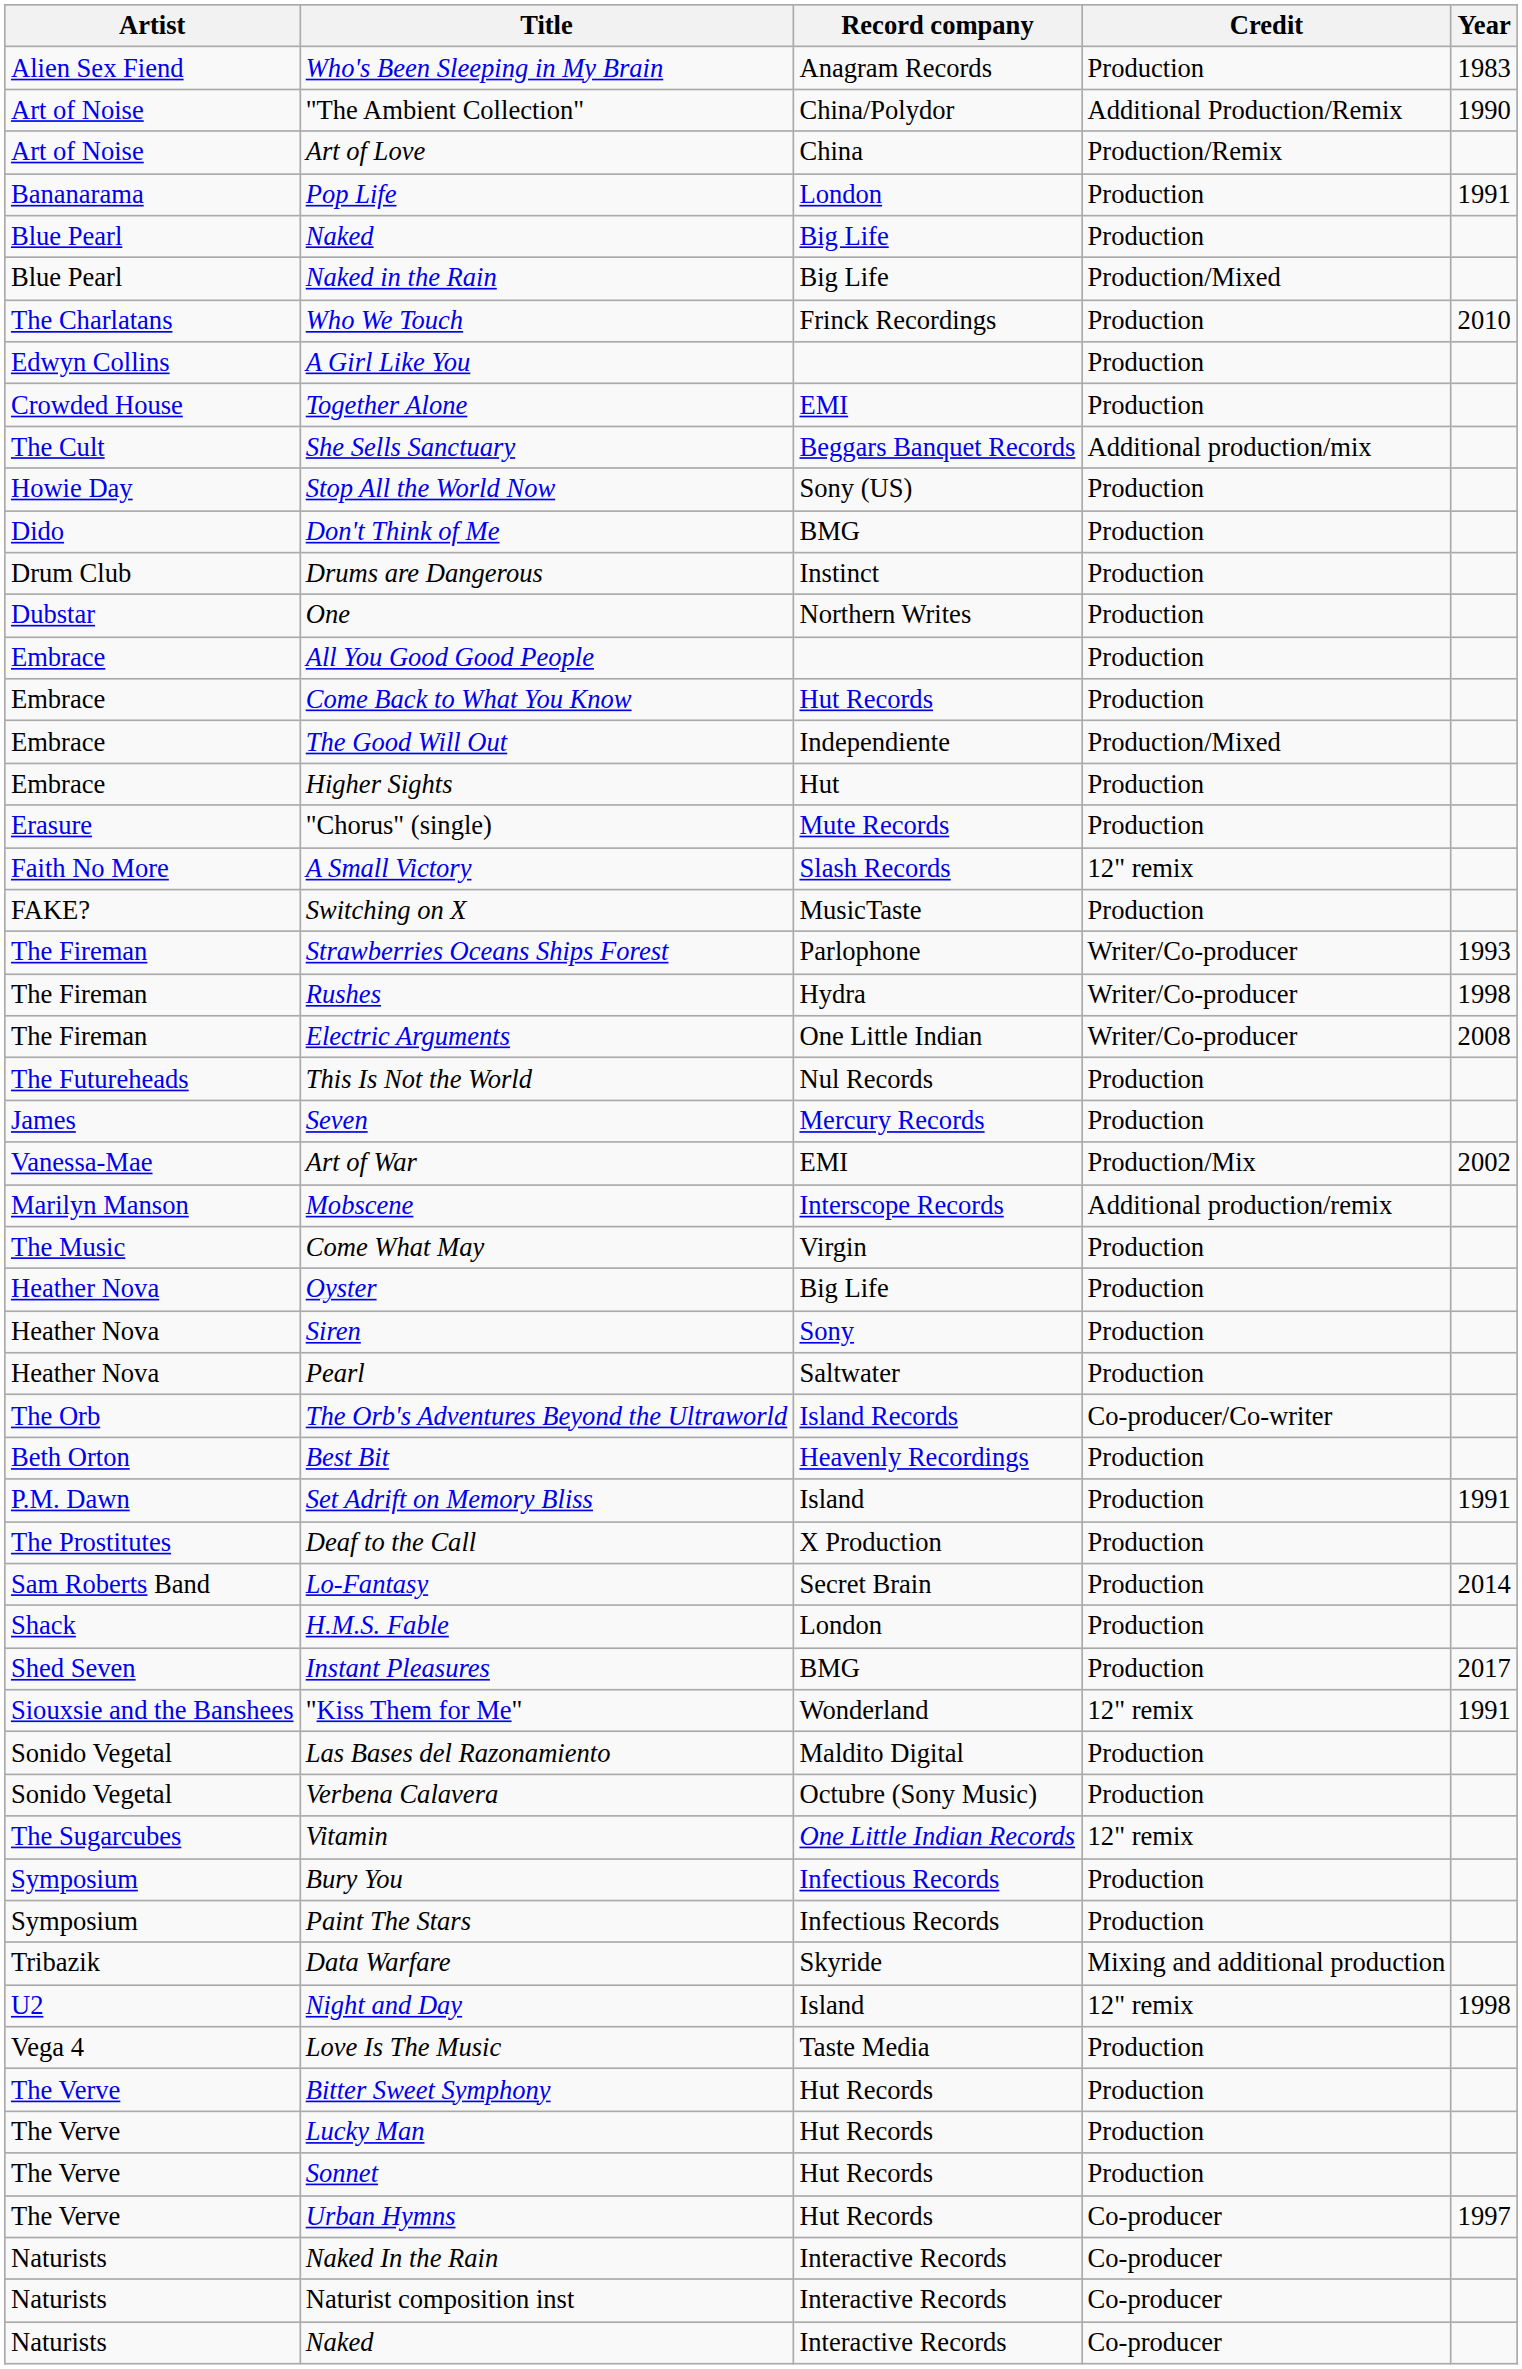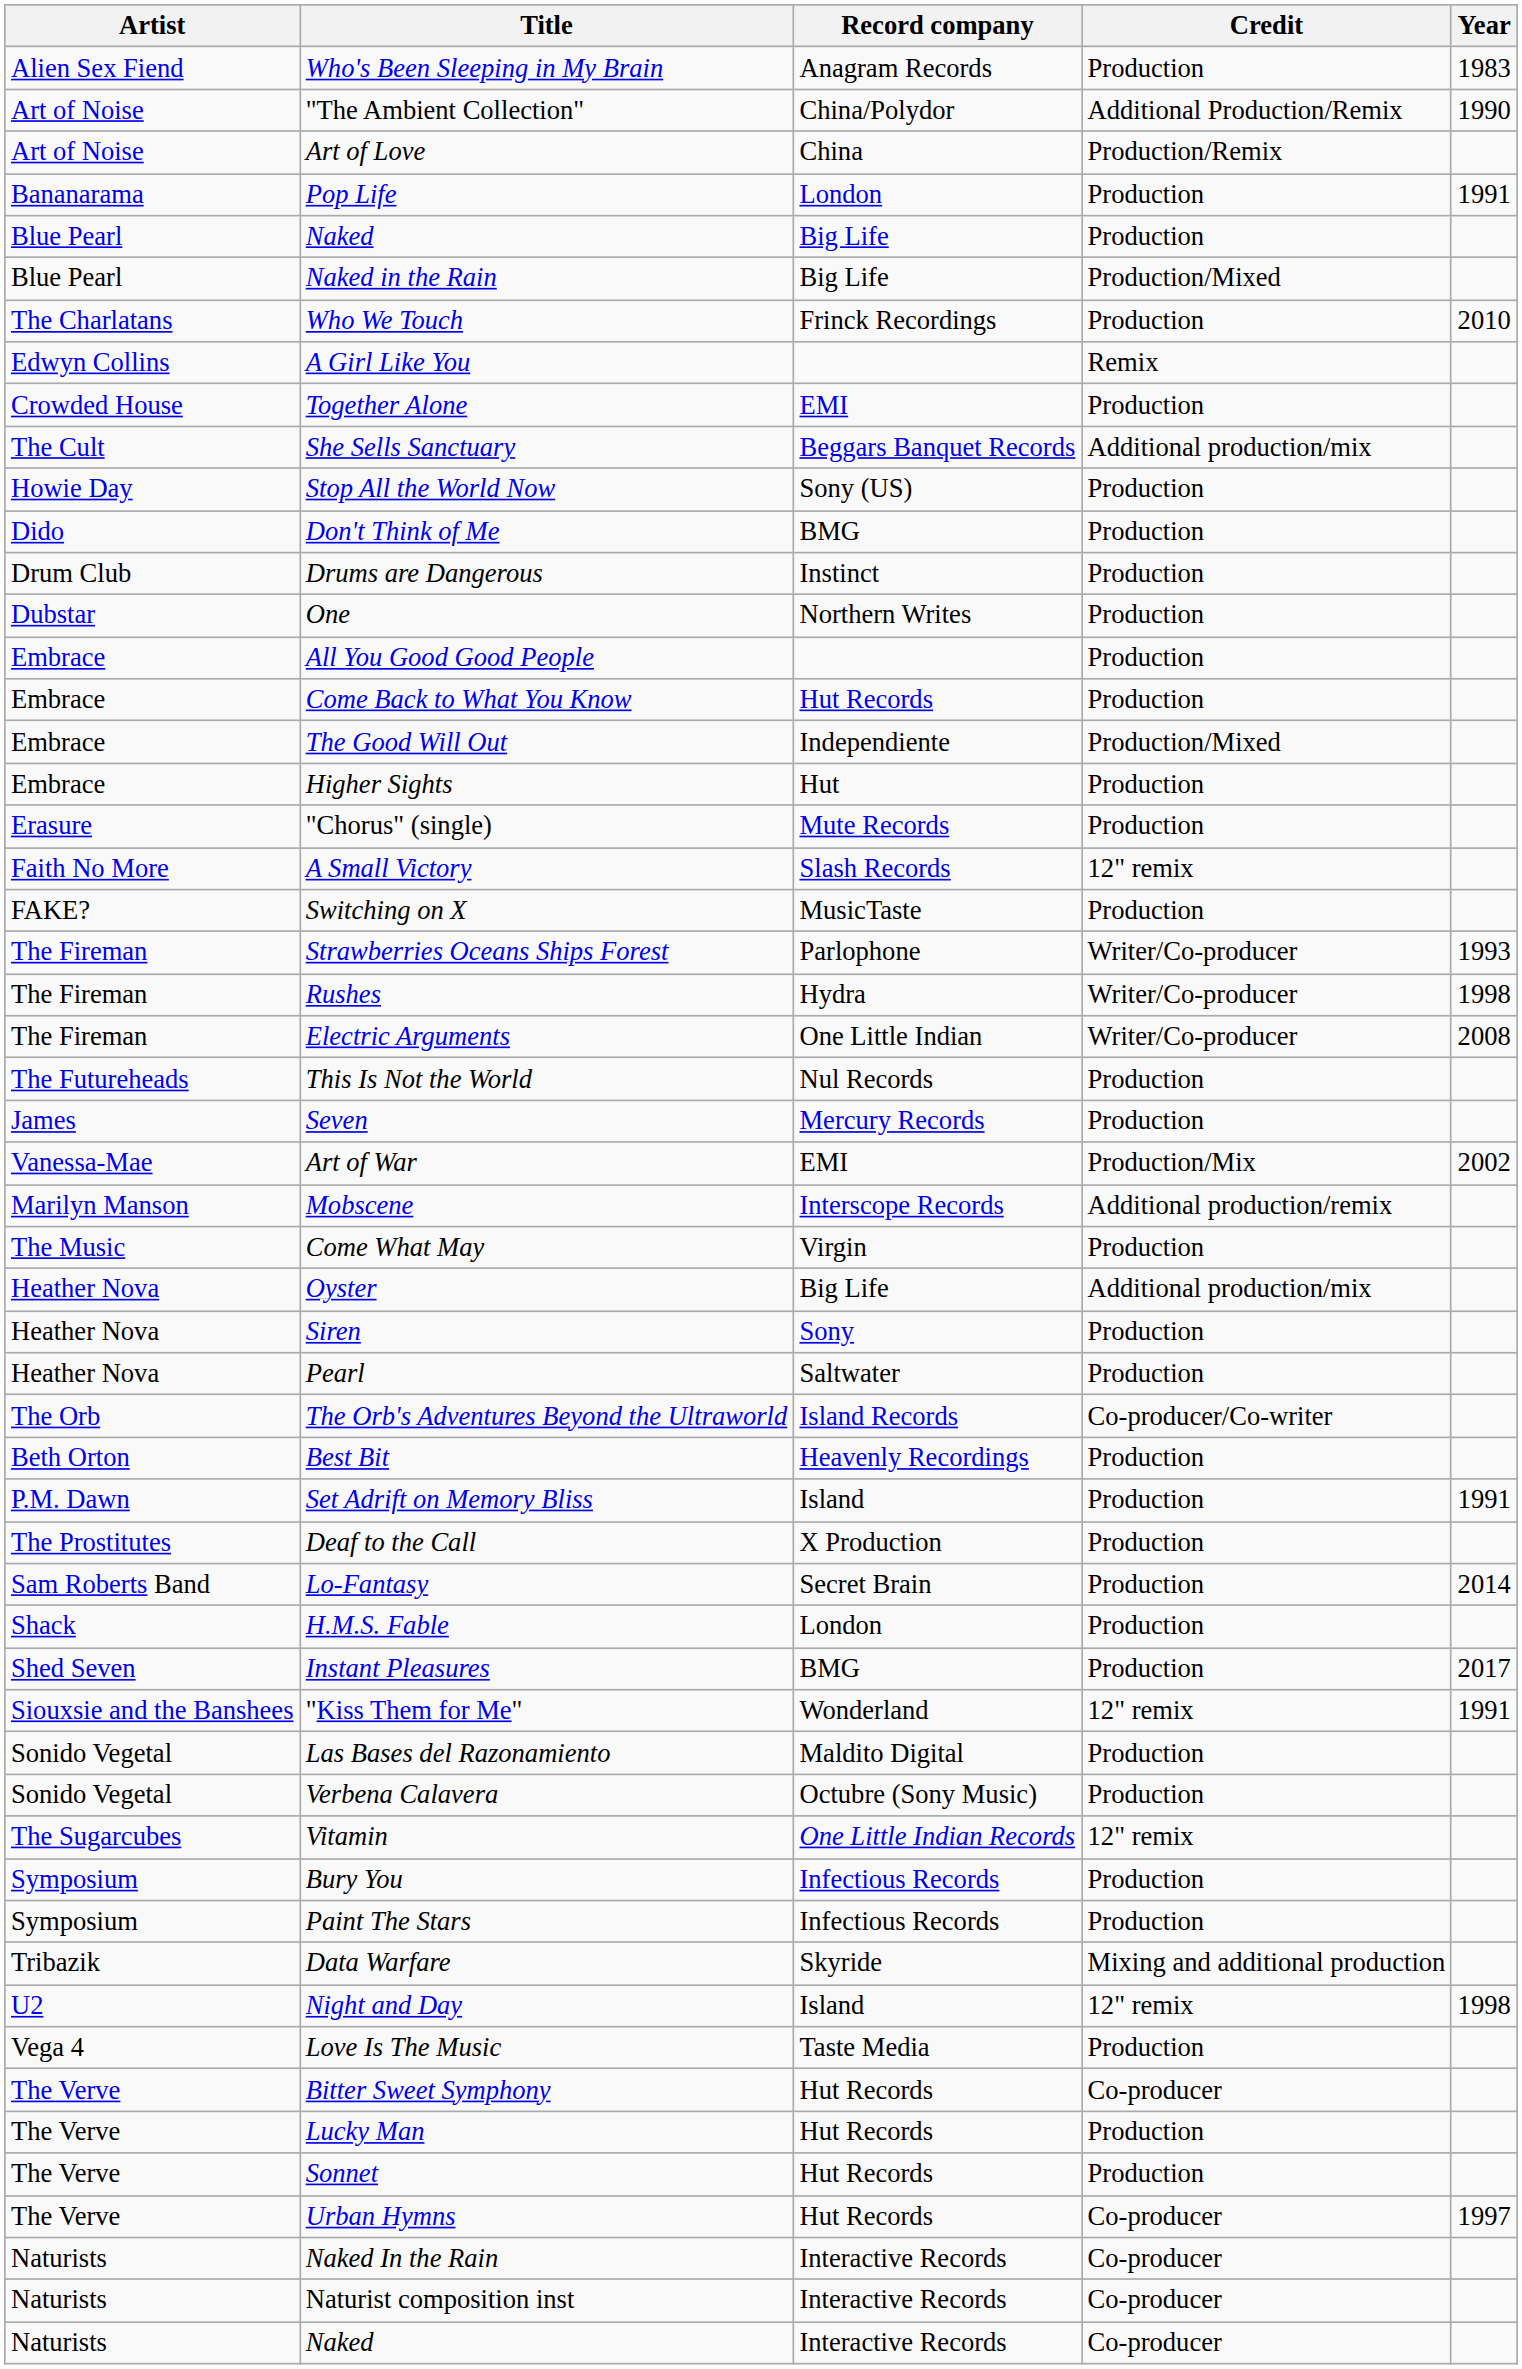A Girl Like You | Credit: Production -> Remix
Oyster | Credit: Production -> Additional production/mix
Bitter Sweet Symphony | Credit: Production -> Co-producer
